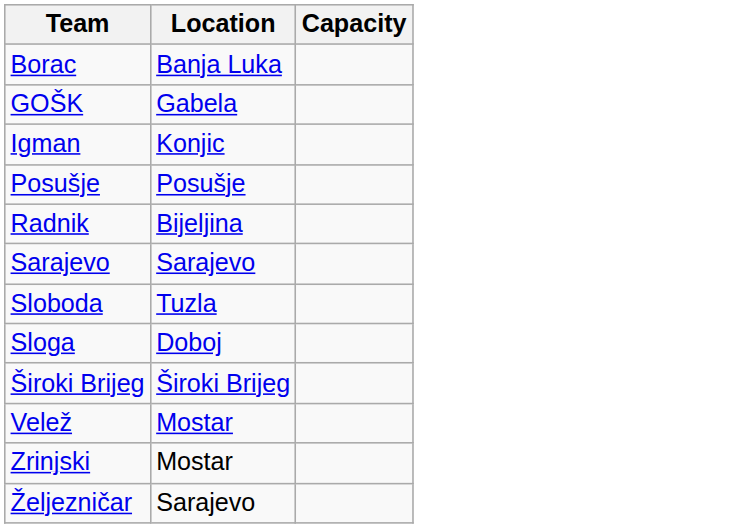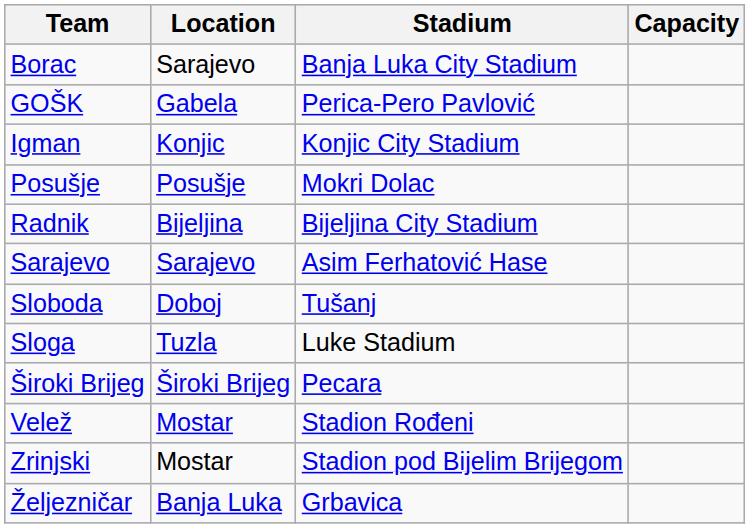+ column: Stadium | Banja Luka City Stadium | Perica-Pero Pavlović | Konjic City Stadium | Mokri Dolac | Bijeljina City Stadium | Asim Ferhatović Hase | Tušanj | Luke Stadium | Pecara | Stadion Rođeni | Stadion pod Bijelim Brijegom | Grbavica
Borac | Location: Banja Luka -> Sarajevo
Sloboda | Location: Tuzla -> Doboj
Sloga | Location: Doboj -> Tuzla
Željezničar | Location: Sarajevo -> Banja Luka
